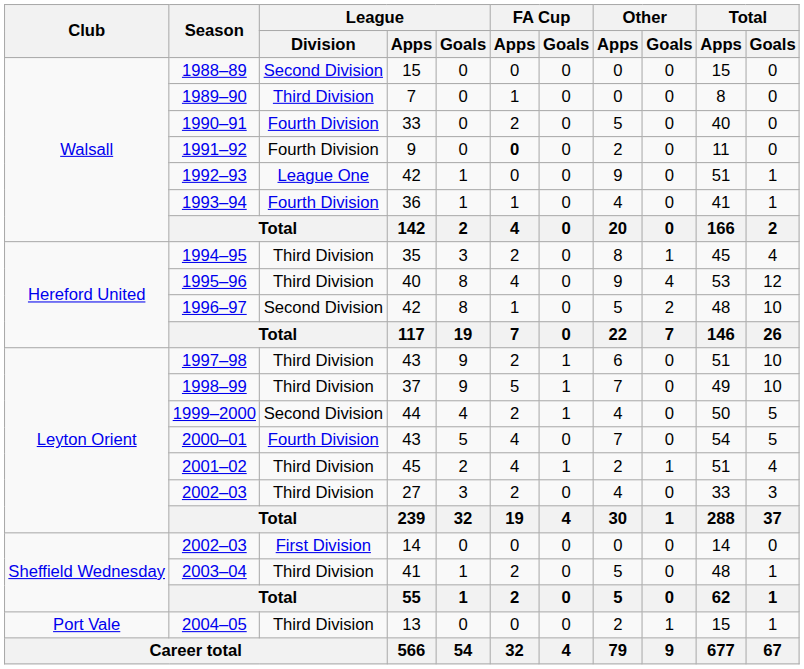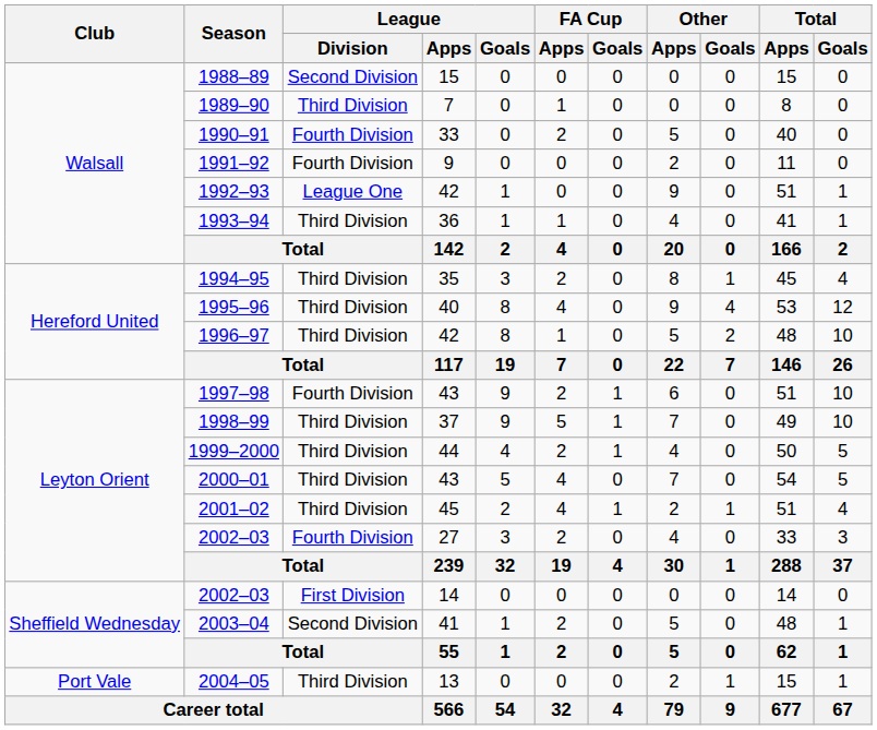1991–92 | FA Cup / Apps: bold -> normal
1993–94 | League / Division: Fourth Division -> Third Division
1996–97 | League / Division: Second Division -> Third Division
1997–98 | League / Division: Third Division -> Fourth Division
1999–2000 | League / Division: Second Division -> Third Division
2000–01 | League / Division: Fourth Division -> Third Division
2002–03 / 27 | League / Division: Third Division -> Fourth Division
2003–04 | League / Division: Third Division -> Second Division
